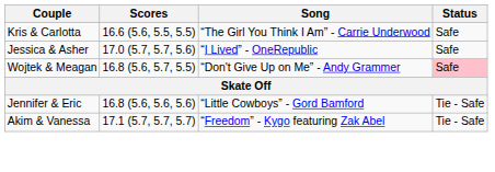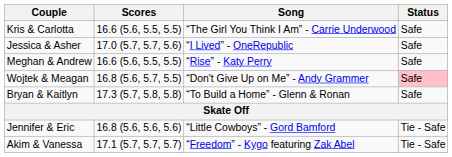+ row: Meghan & Andrew | 16.6 (5.6, 5.5, 5.5) | “Rise” - Katy Perry | Safe
+ row: Bryan & Kaitlyn | 17.3 (5.7, 5.8, 5.8) | “To Build a Home” - Glenn & Ronan | Safe
